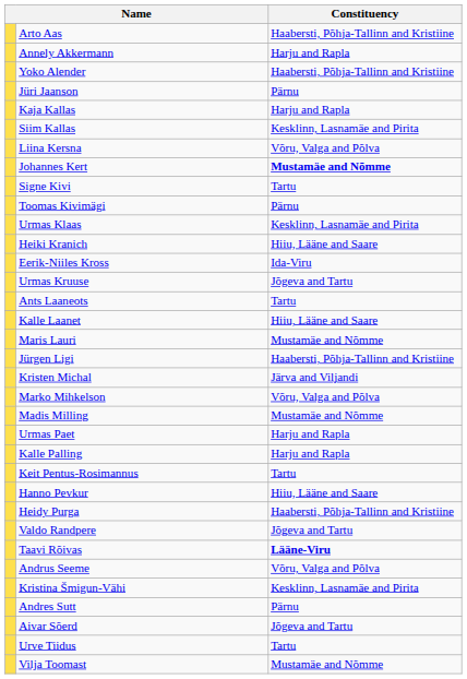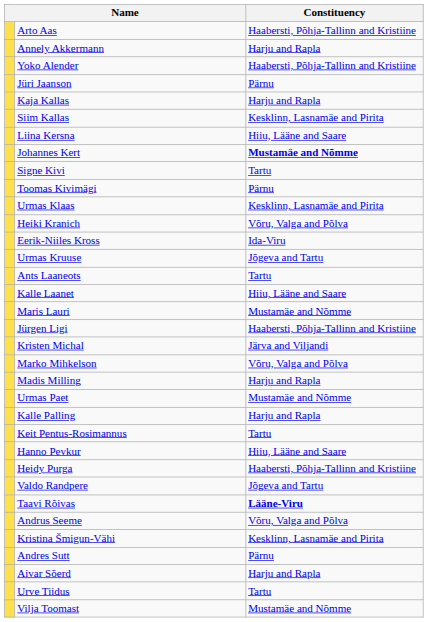Liina Kersna | Constituency: Võru, Valga and Põlva -> Hiiu, Lääne and Saare
Heiki Kranich | Constituency: Hiiu, Lääne and Saare -> Võru, Valga and Põlva
Madis Milling | Constituency: Mustamäe and Nõmme -> Harju and Rapla
Urmas Paet | Constituency: Harju and Rapla -> Mustamäe and Nõmme
Aivar Sõerd | Constituency: Jõgeva and Tartu -> Harju and Rapla
